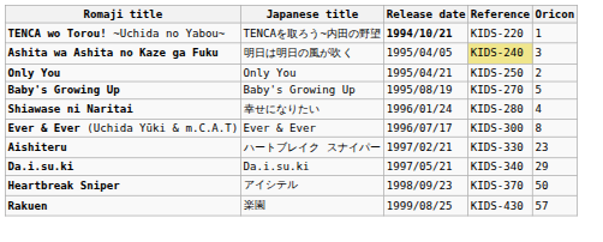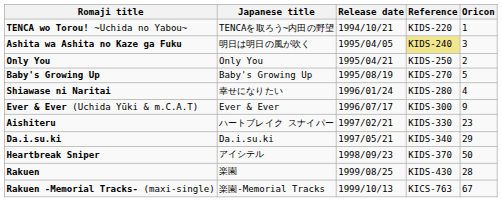TENCA wo Torou! ~Uchida no Yabou~ | Release date: bold -> normal
Ever & Ever (Uchida Yūki & m.C.A.T) | Oricon: 8 -> 9
Rakuen | Oricon: 57 -> 28
+ row: Rakuen -Memorial Tracks- (maxi-single) | 楽園-Memorial Tracks | 1999/10/13 | KICS-763 | 67
